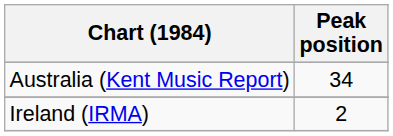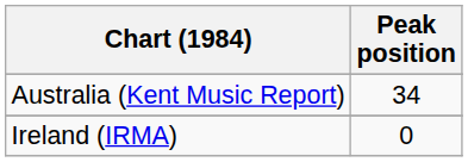Ireland (IRMA) | Peak position: 2 -> 0
